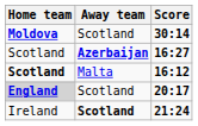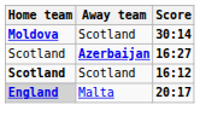16:12 | Away team: Malta -> Scotland
20:17 | Away team: Scotland -> Malta
- row: Ireland | Scotland | 21:24
